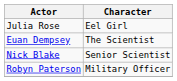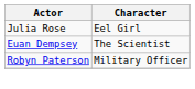- row: Nick Blake | Senior Scientist
